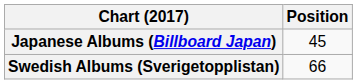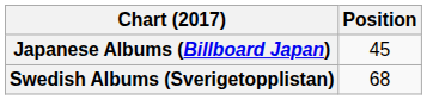Swedish Albums (Sverigetopplistan) | Position: 66 -> 68
